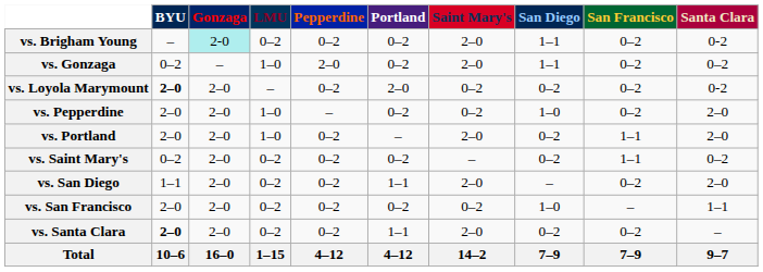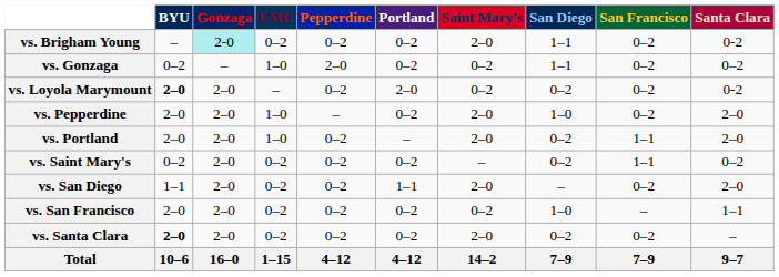vs. Gonzaga | Saint Mary's: 2–0 -> 0–2
vs. Pepperdine | Saint Mary's: 0–2 -> 2–0
vs. Santa Clara | Portland: 1–1 -> 0–2
